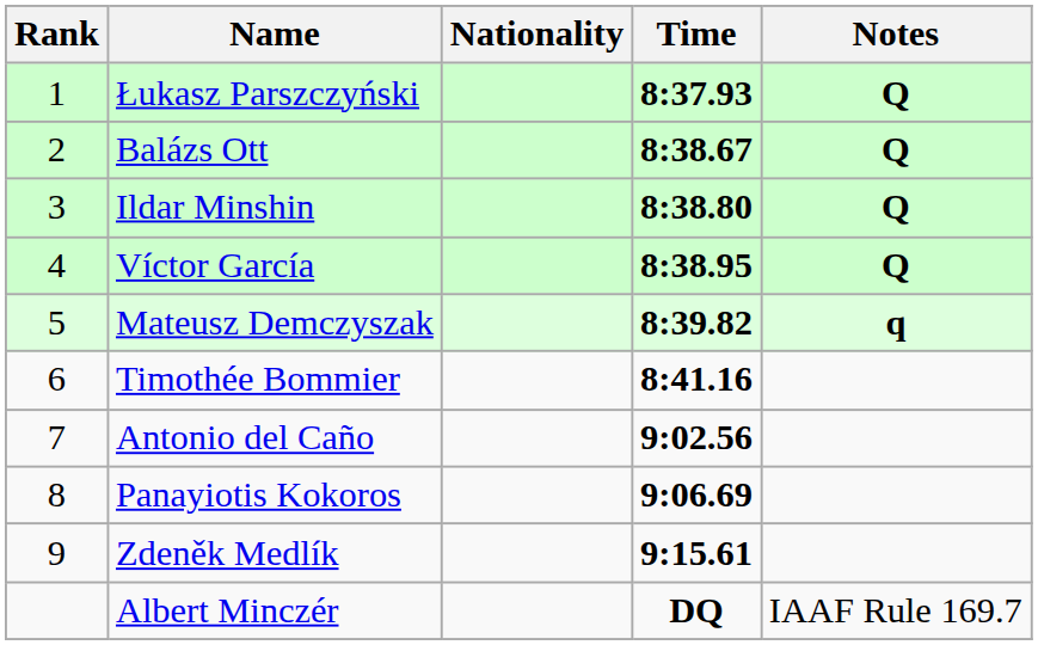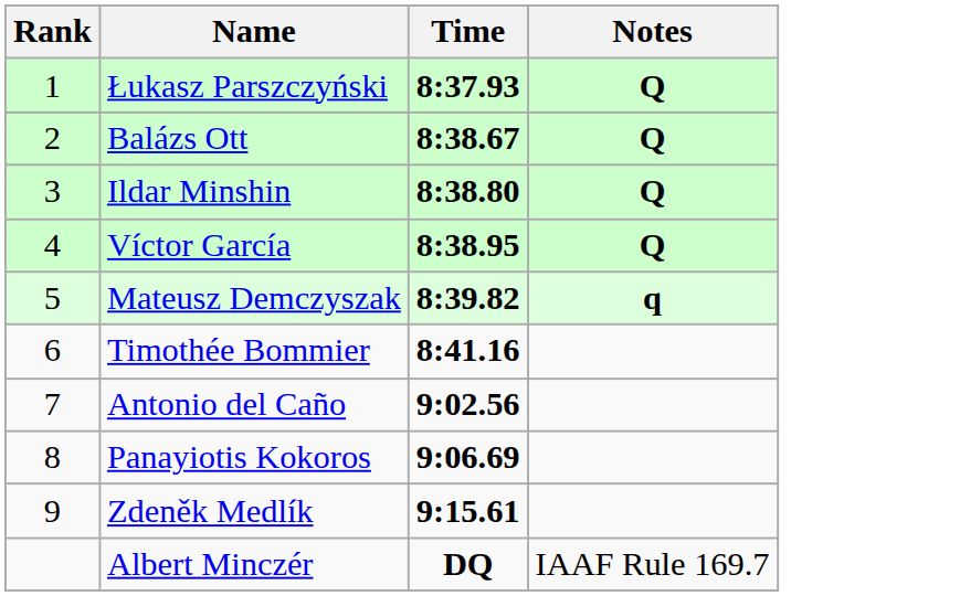- column: Nationality
